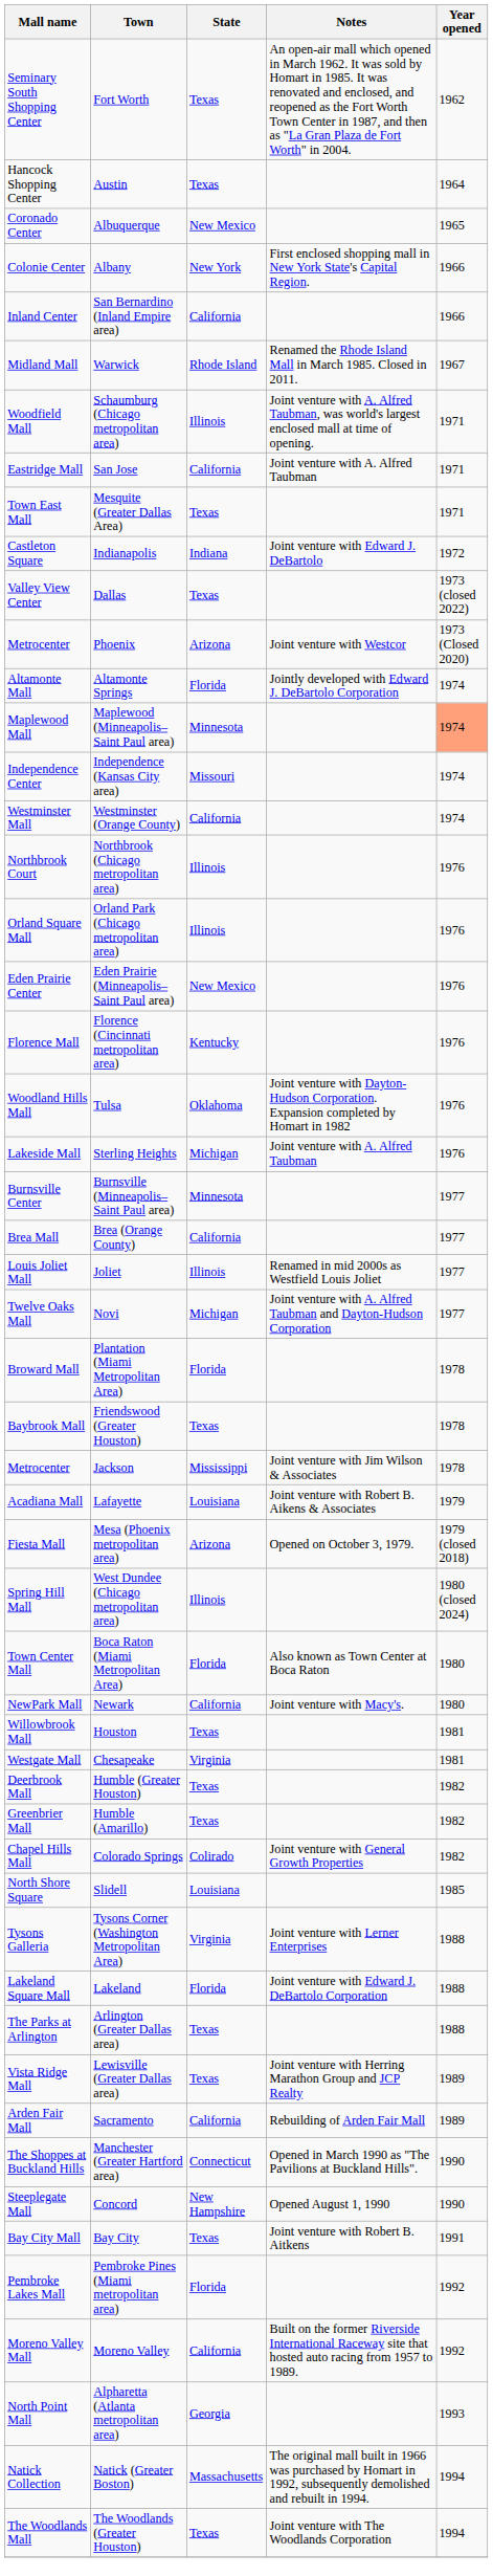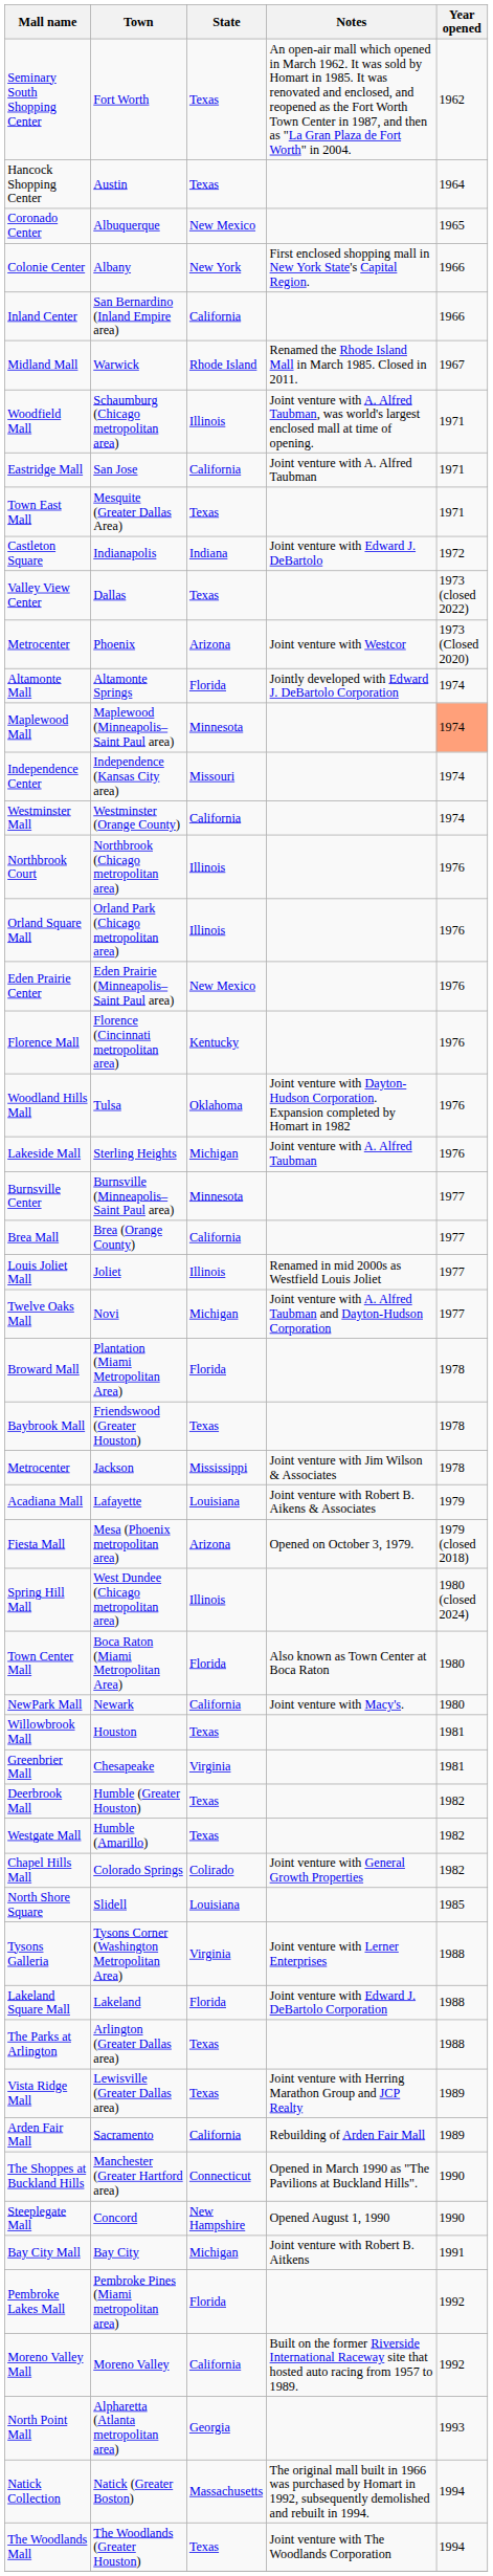Chesapeake | Mall name: Westgate Mall -> Greenbrier Mall
Humble (Amarillo) | Mall name: Greenbrier Mall -> Westgate Mall
Bay City | State: Texas -> Michigan
